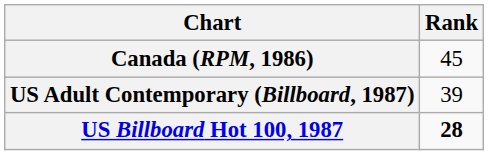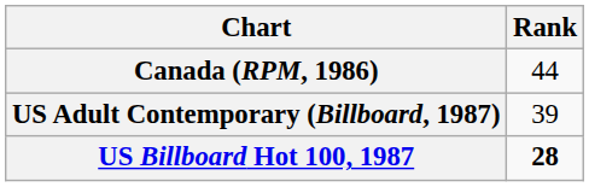Canada (RPM, 1986) | Rank: 45 -> 44
